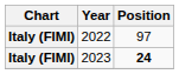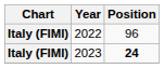2022 | Position: 97 -> 96
